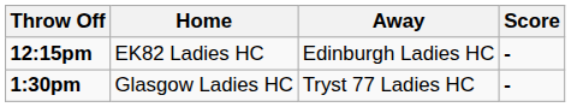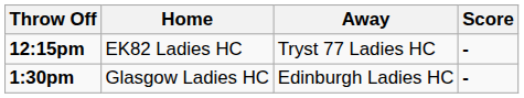12:15pm | Away: Edinburgh Ladies HC -> Tryst 77 Ladies HC
1:30pm | Away: Tryst 77 Ladies HC -> Edinburgh Ladies HC
